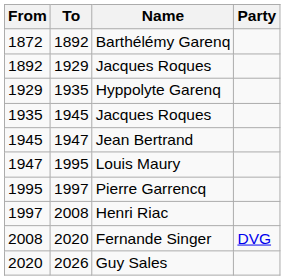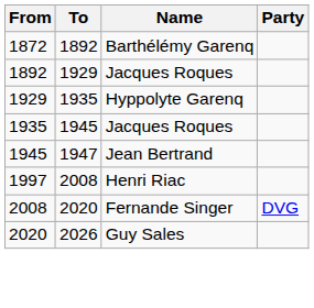- row: 1947 | 1995 | Louis Maury
- row: 1995 | 1997 | Pierre Garrencq
